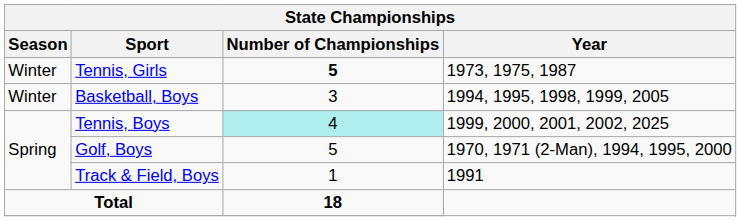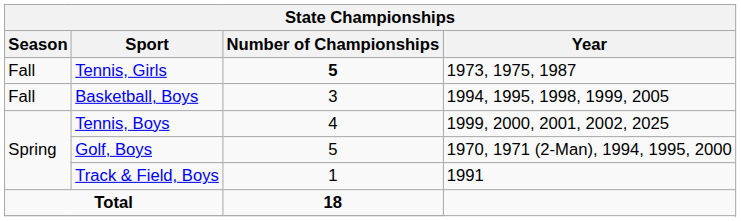Tennis, Girls | Season: Winter -> Fall
Basketball, Boys | Season: Winter -> Fall
Tennis, Boys | Number of Championships: paleturquoise background -> no background
